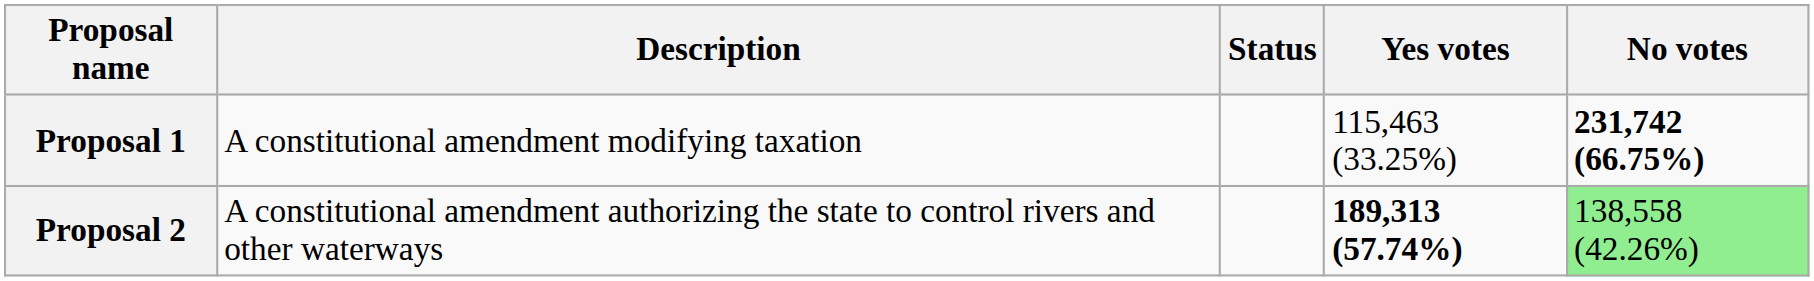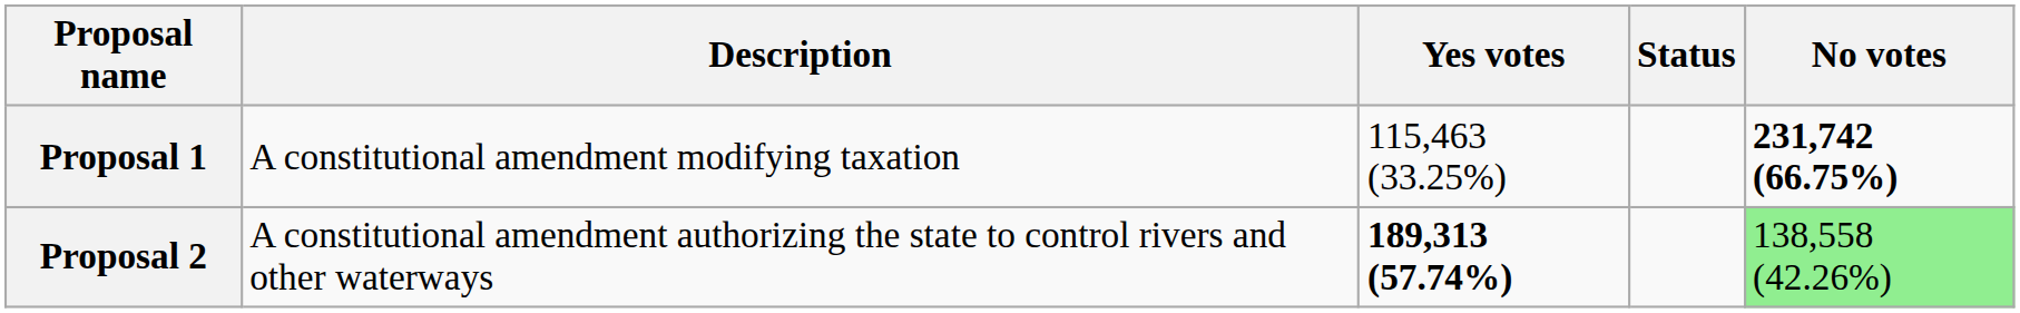columns swapped: Status <-> Yes votes
